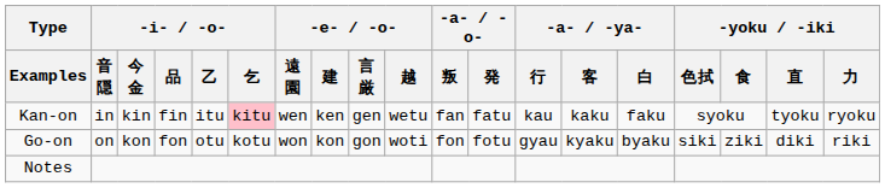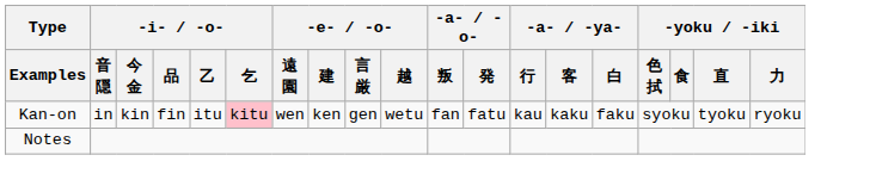- row: Go-on | on | kon | fon | otu | kotu | won | kon | gon | woti | fon | fotu | gyau | kyaku | byaku | siki | ziki | diki | riki
